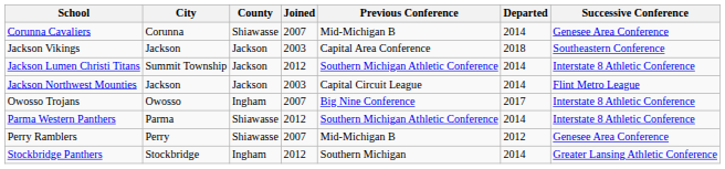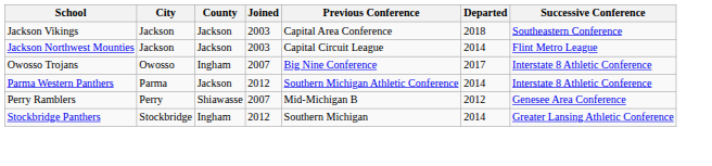- row: Corunna Cavaliers | Corunna | Shiawasse | 2007 | Mid-Michigan B | 2014 | Genesee Area Conference
- row: Jackson Lumen Christi Titans | Summit Township | Jackson | 2012 | Southern Michigan Athletic Conference | 2014 | Interstate 8 Athletic Conference
Parma Western Panthers | County: Shiawasse -> Jackson
